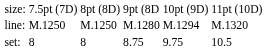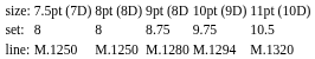rows swapped: set: <-> line:
